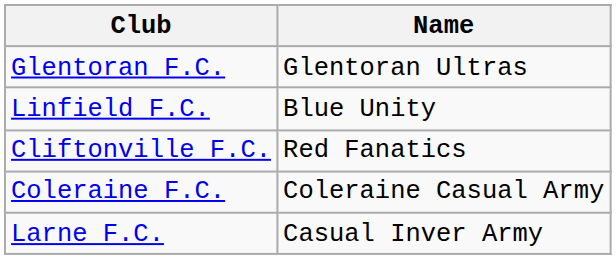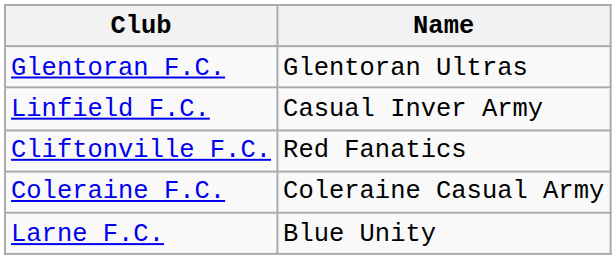Linfield F.C. | Name: Blue Unity -> Casual Inver Army
Larne F.C. | Name: Casual Inver Army -> Blue Unity
